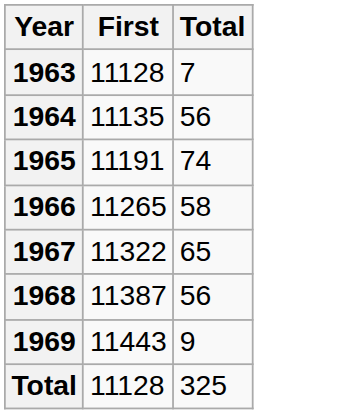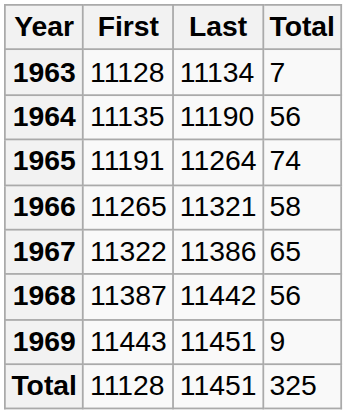+ column: Last | 11134 | 11190 | 11264 | 11321 | 11386 | 11442 | 11451 | 11451
